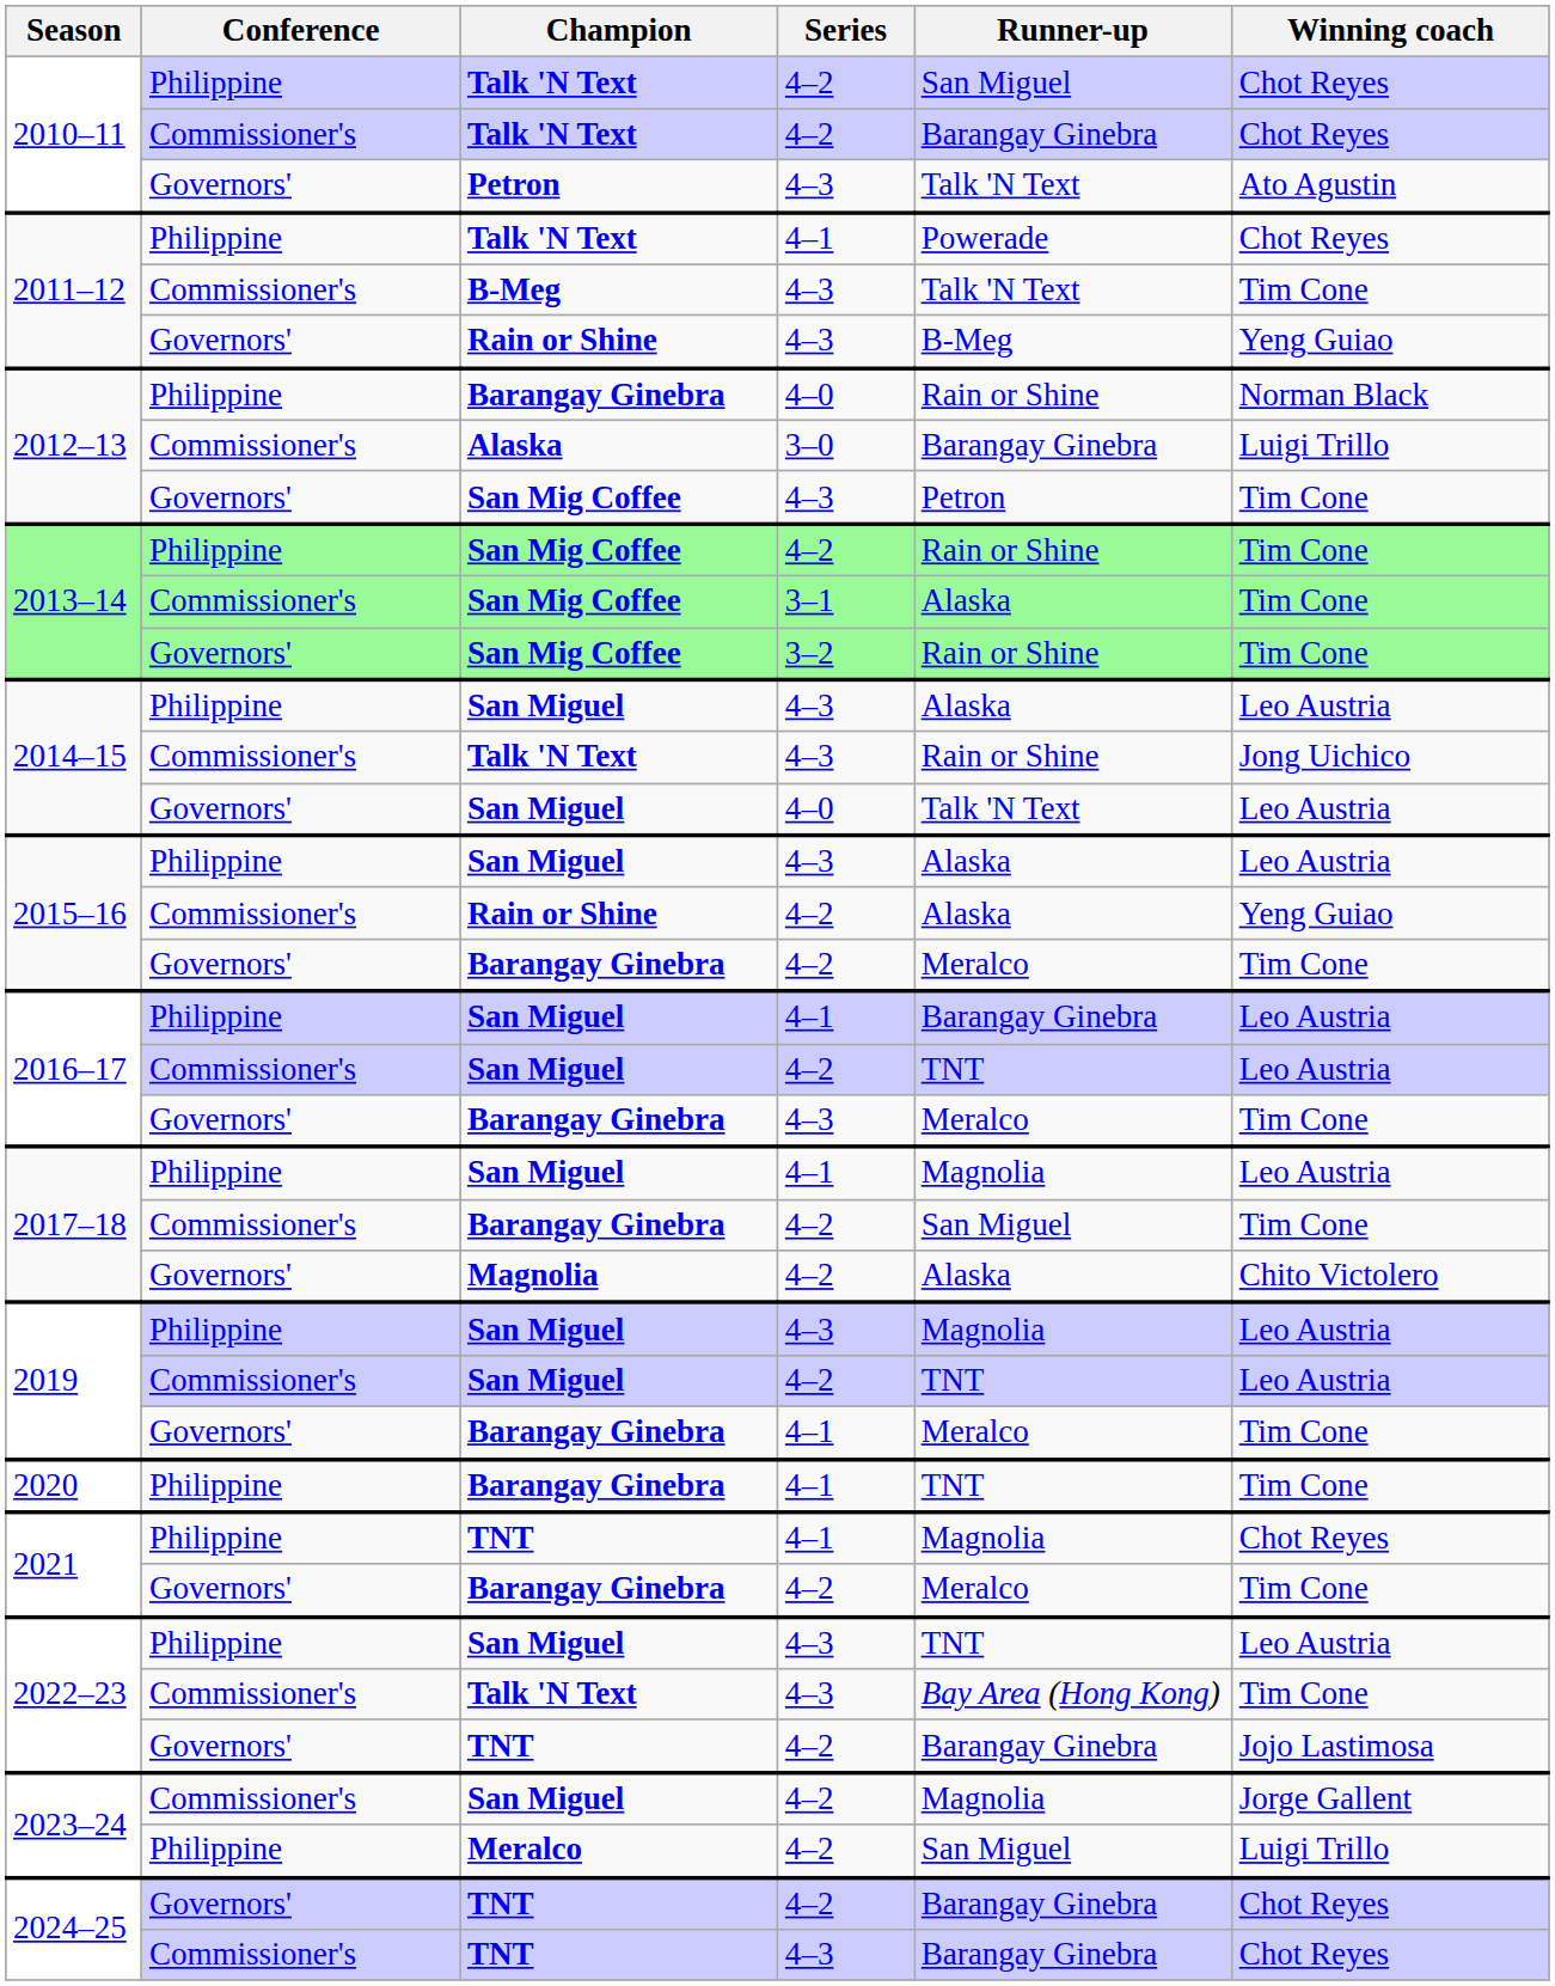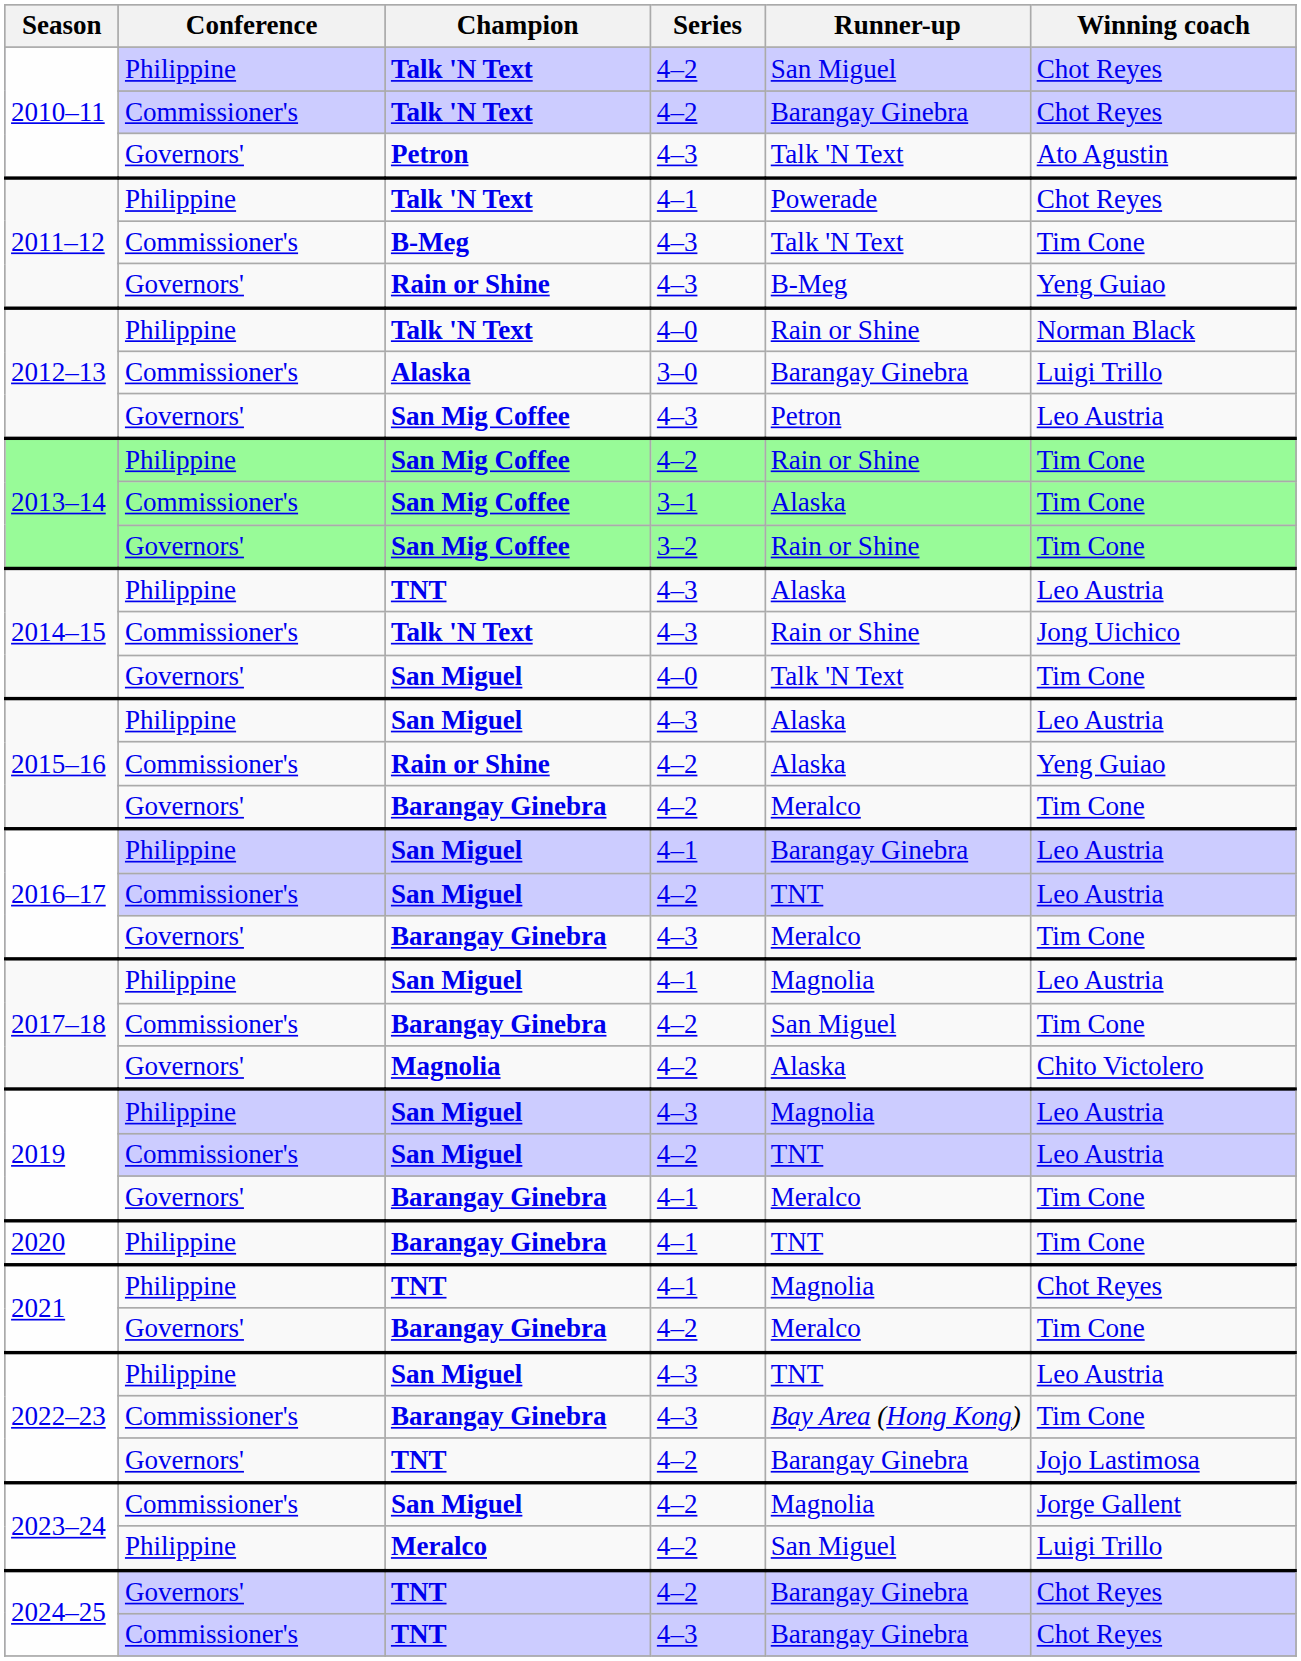2012–13 / Philippine | Champion: Barangay Ginebra -> Talk 'N Text
2012–13 / Governors' | Winning coach: Tim Cone -> Leo Austria
2014–15 / Philippine | Champion: San Miguel -> TNT
2014–15 / Governors' | Winning coach: Leo Austria -> Tim Cone
2022–23 / Commissioner's | Champion: Talk 'N Text -> Barangay Ginebra
